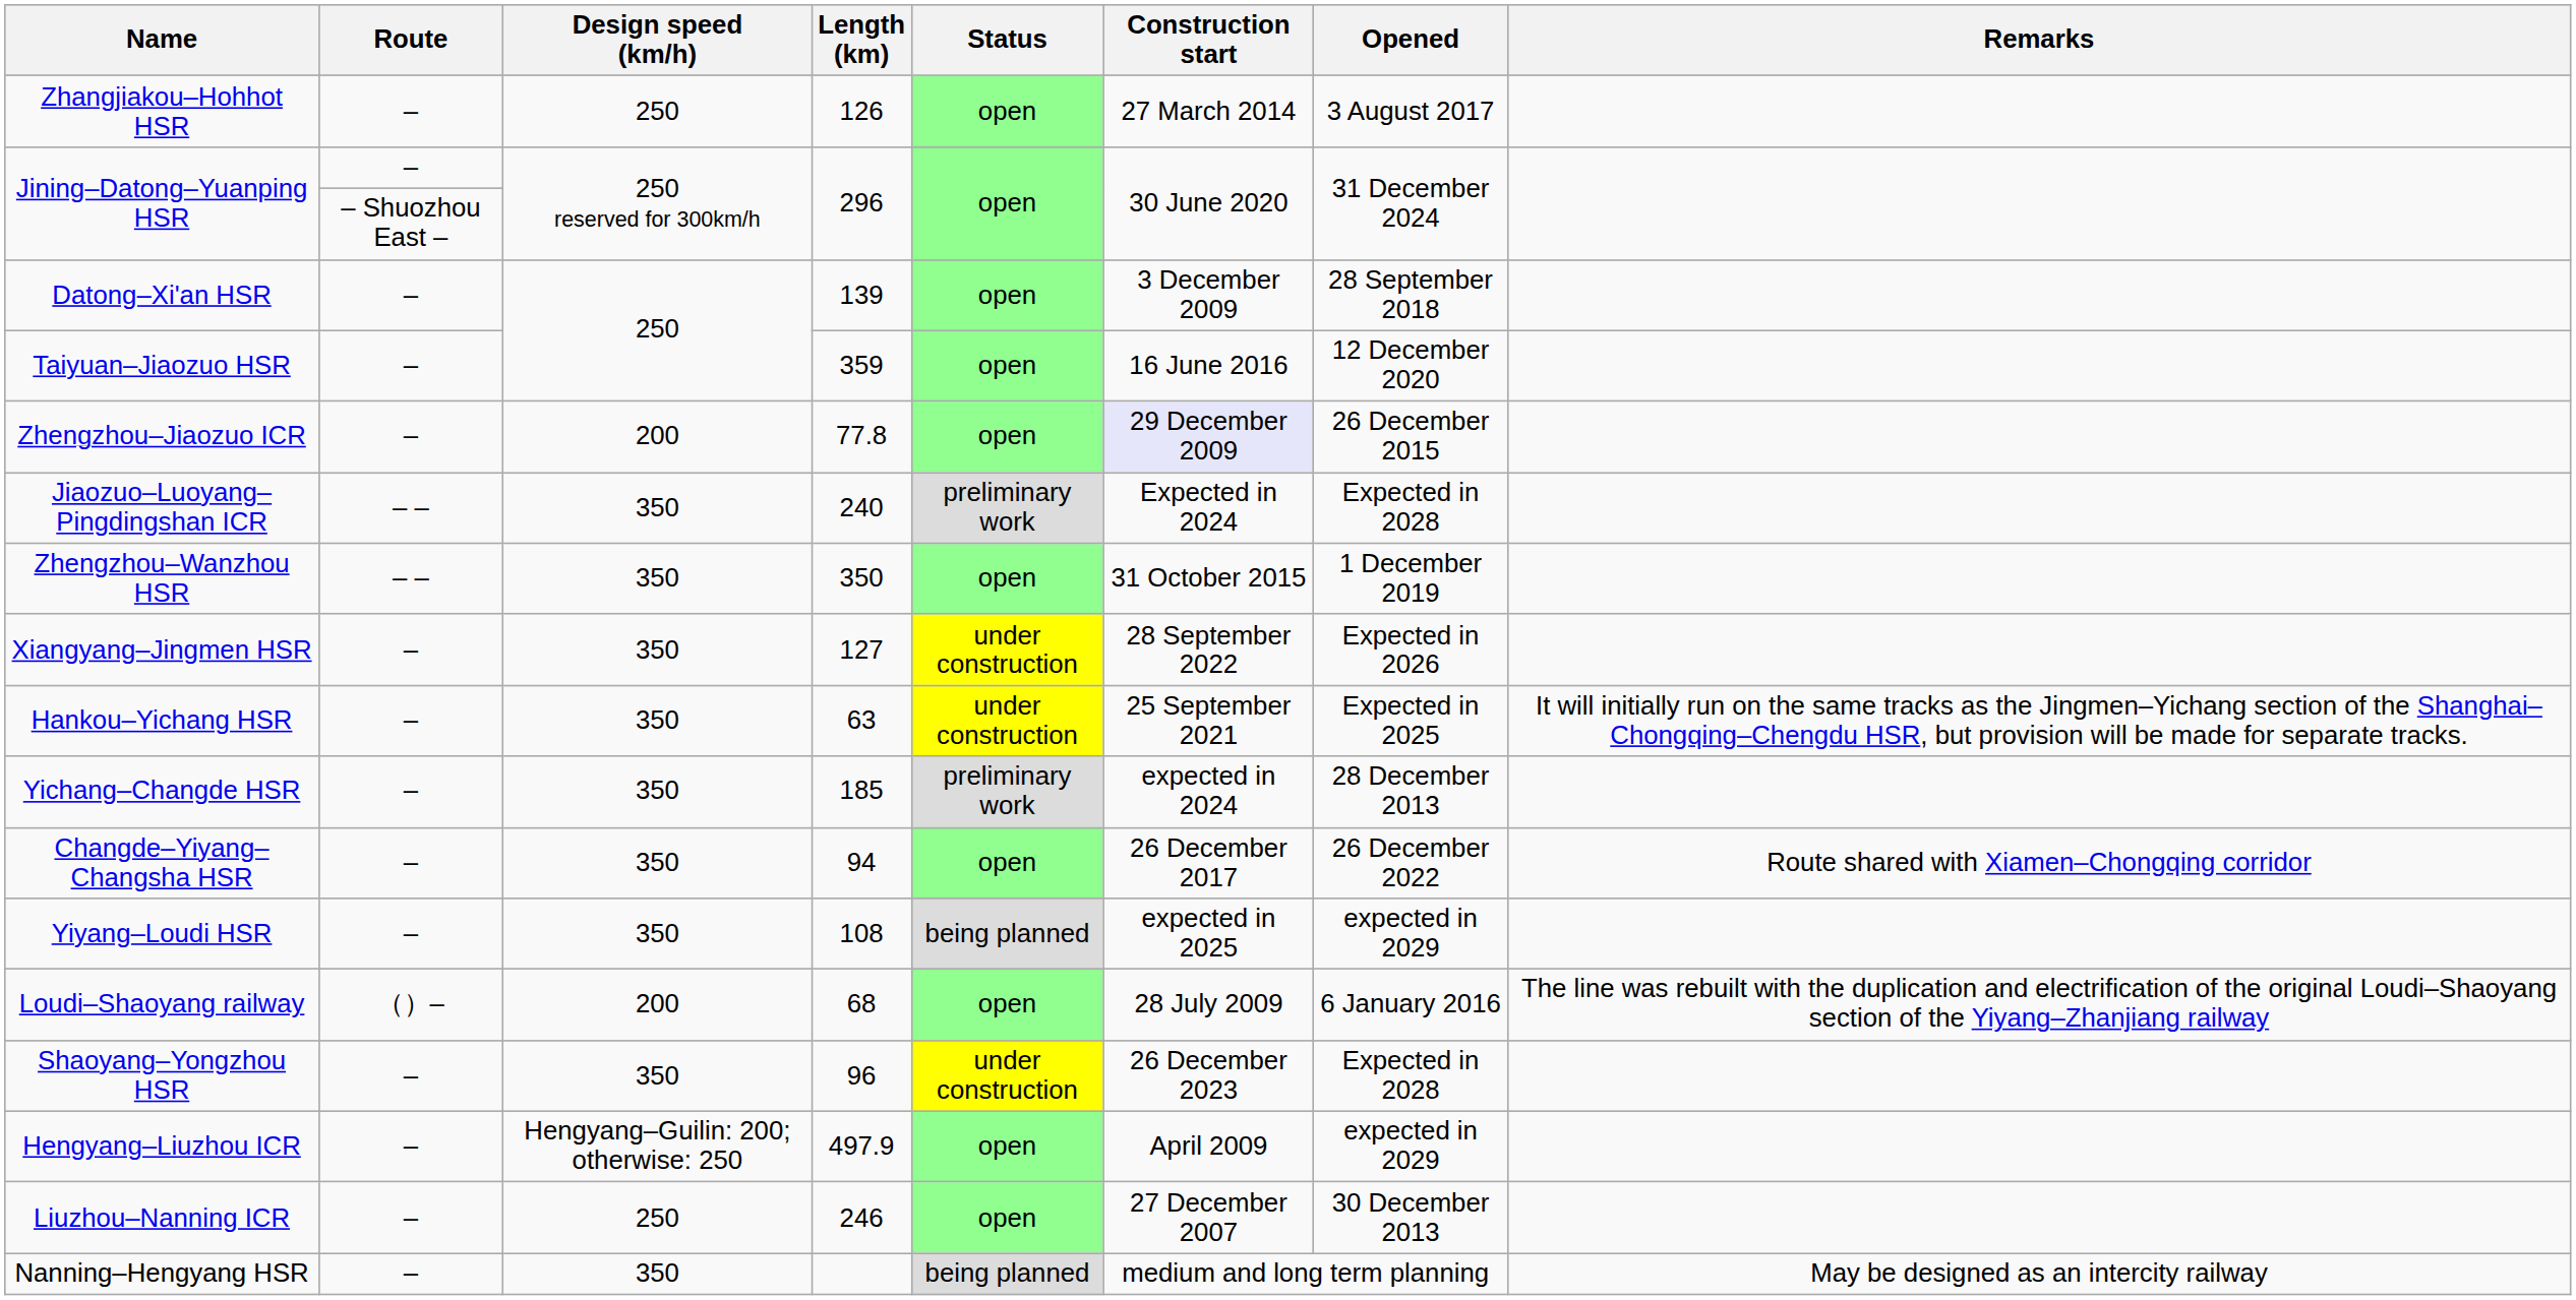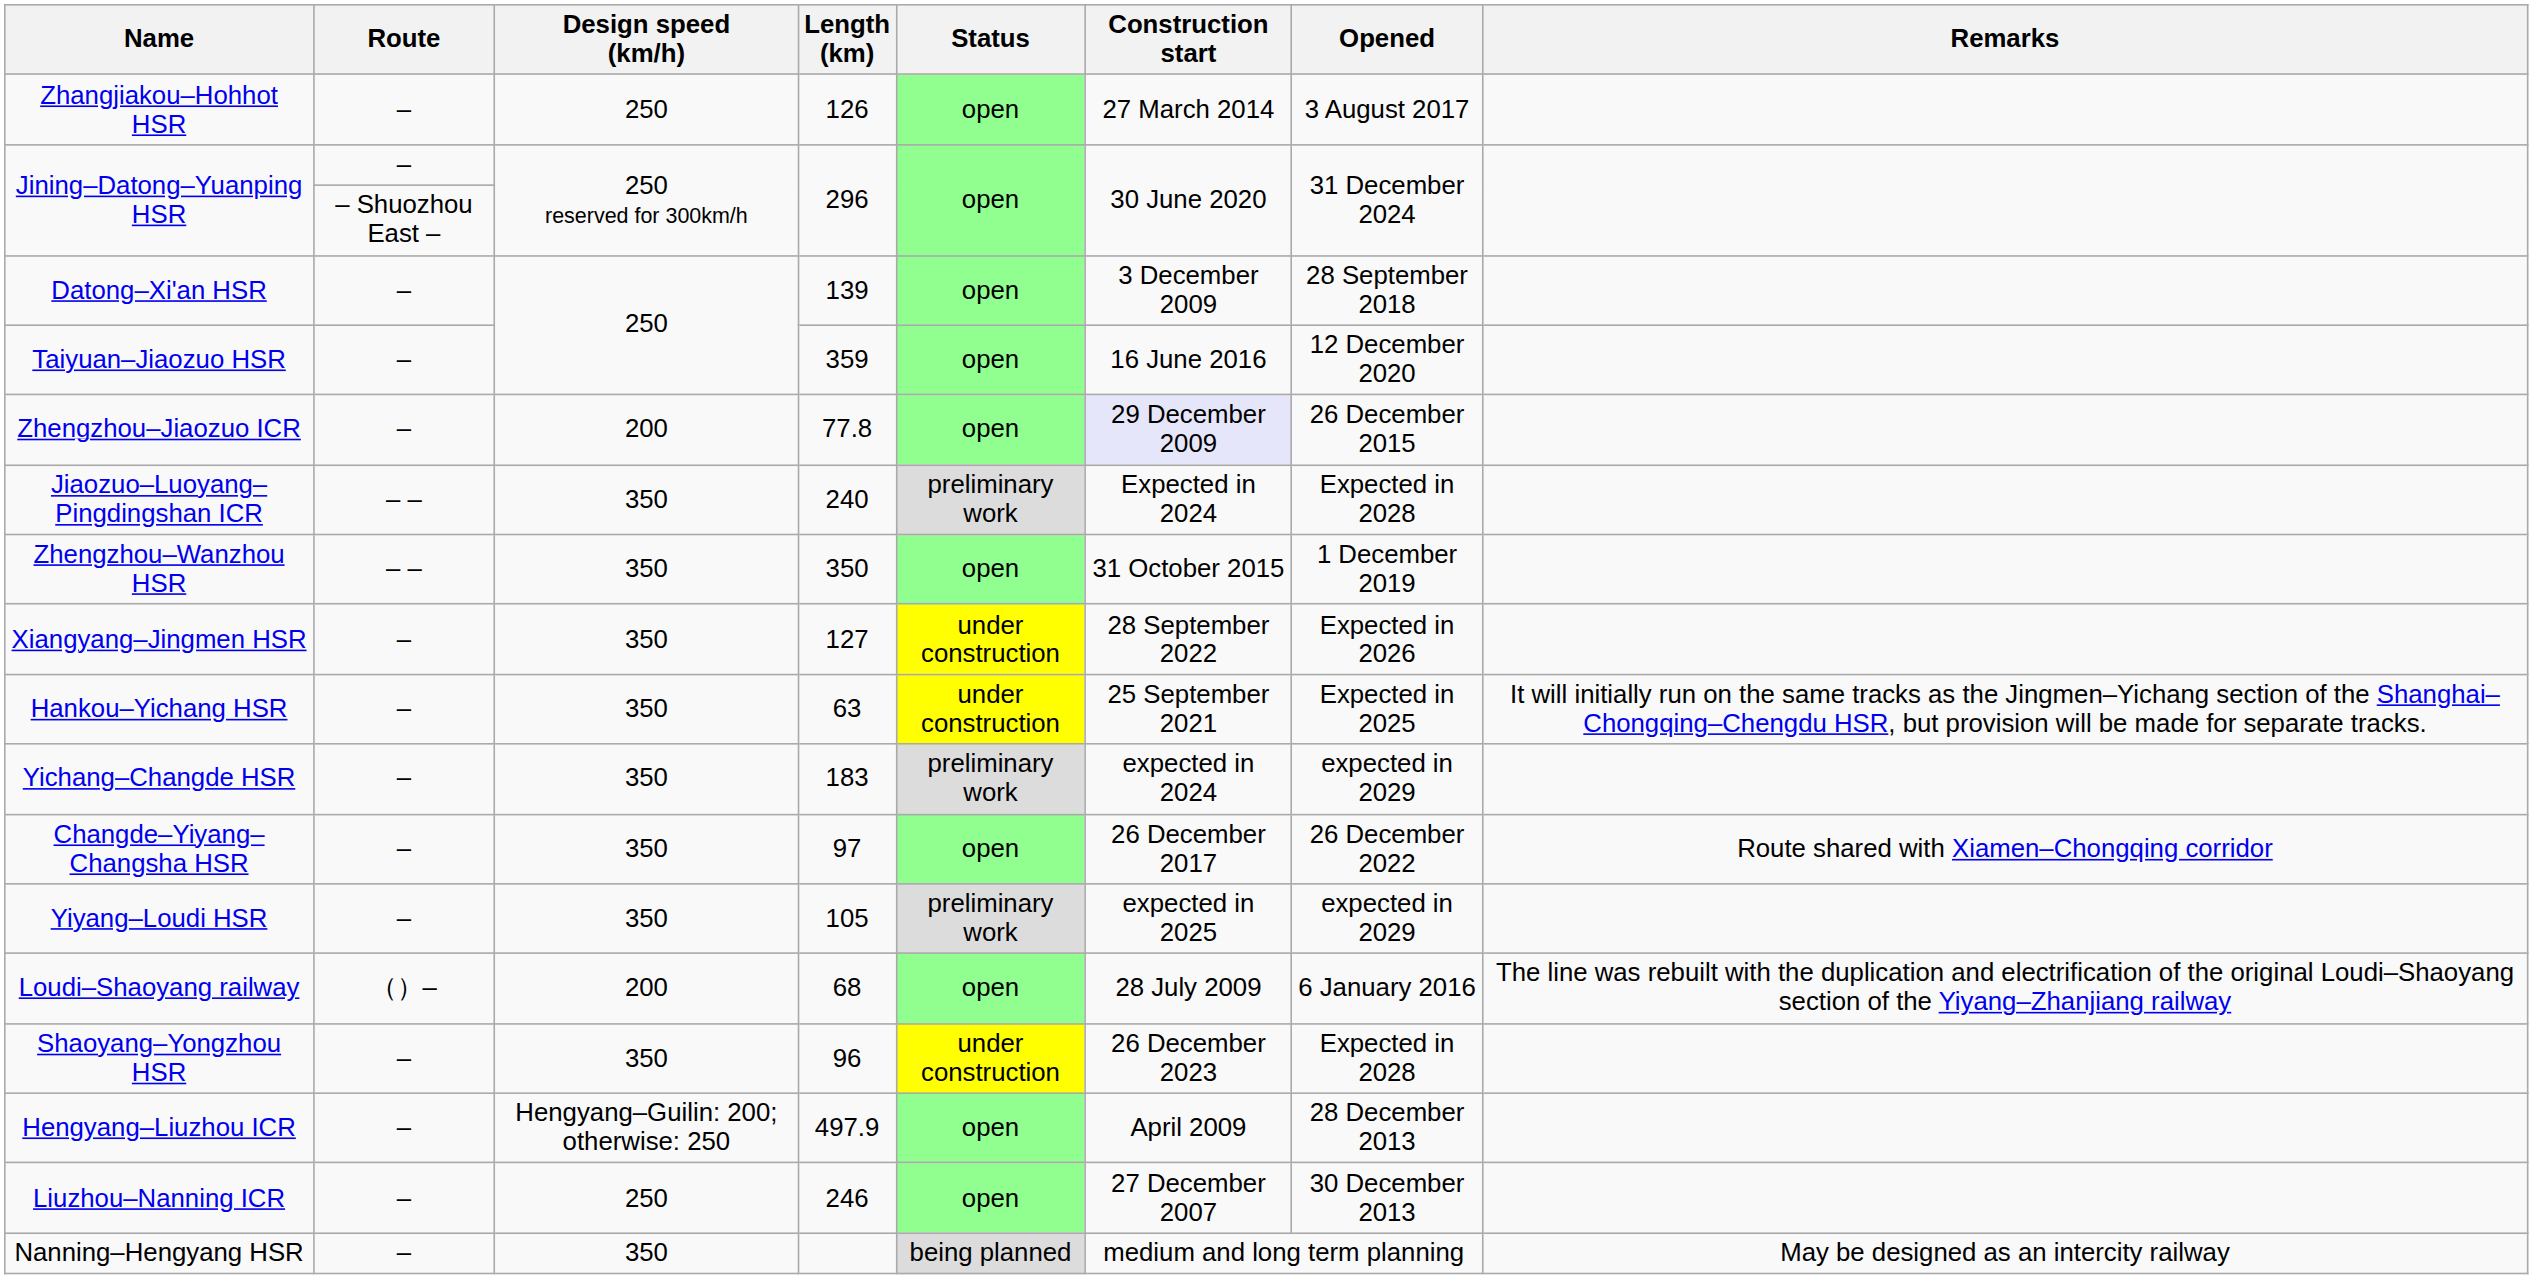Yichang–Changde HSR | Length (km): 185 -> 183
Yichang–Changde HSR | Opened: 28 December 2013 -> expected in 2029
Changde–Yiyang–Changsha HSR | Length (km): 94 -> 97
Yiyang–Loudi HSR | Length (km): 108 -> 105
Yiyang–Loudi HSR | Status: being planned -> preliminary work
Hengyang–Liuzhou ICR | Opened: expected in 2029 -> 28 December 2013
